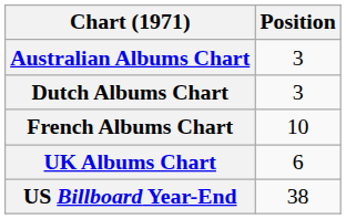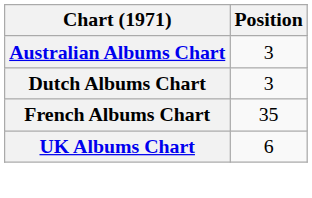French Albums Chart | Position: 10 -> 35
- row: US Billboard Year-End | 38
